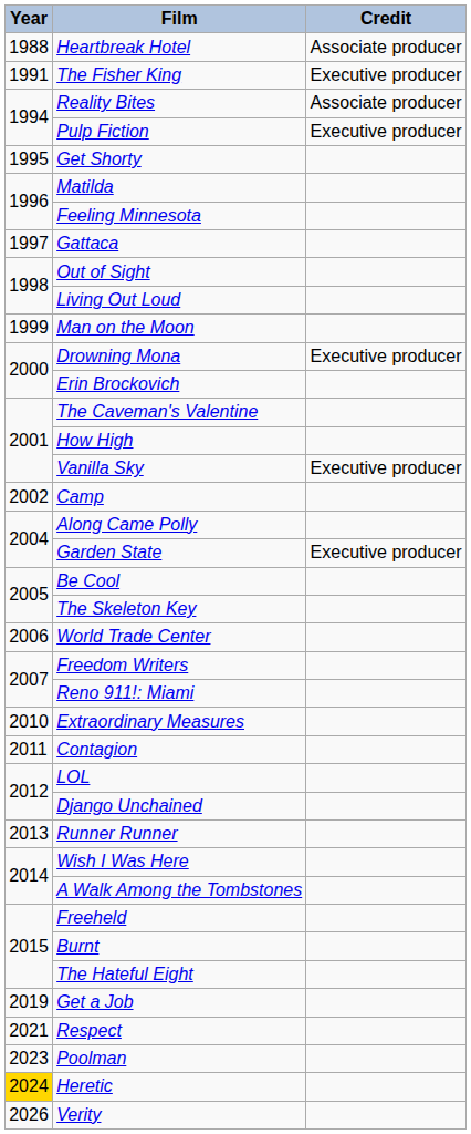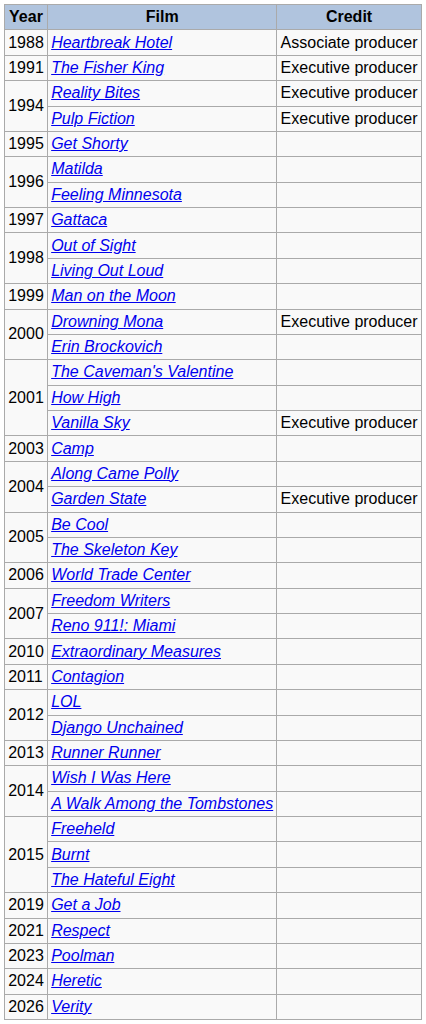Reality Bites | Credit: Associate producer -> Executive producer
Camp | Year: 2002 -> 2003
Heretic | Year: gold background -> no background
